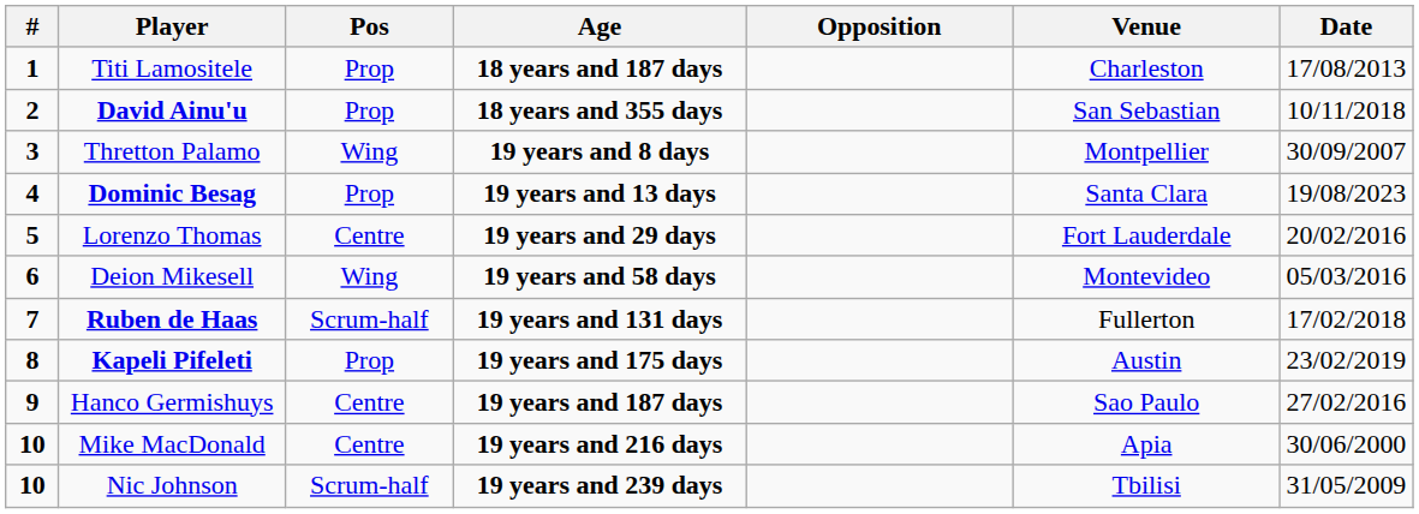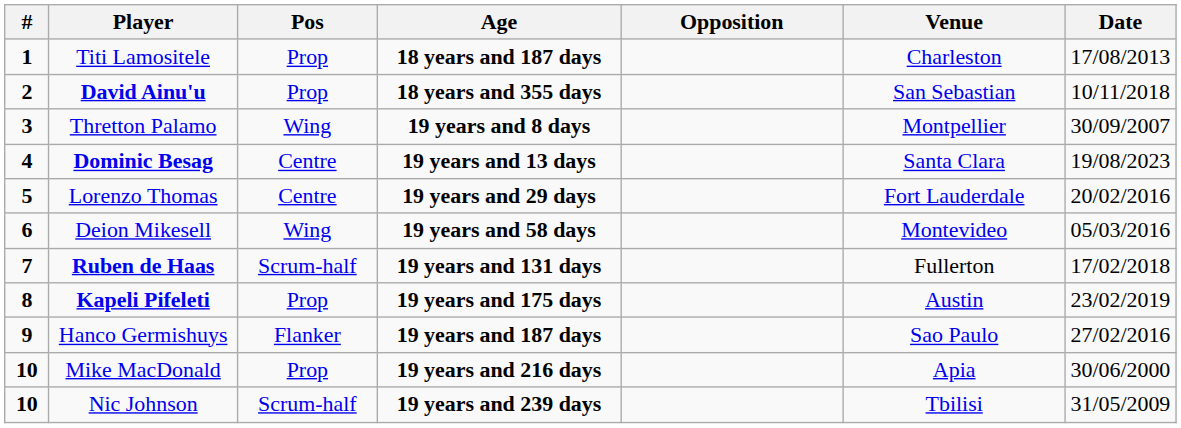Dominic Besag | Pos: Prop -> Centre
Hanco Germishuys | Pos: Centre -> Flanker
Mike MacDonald | Pos: Centre -> Prop
